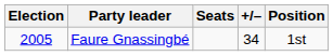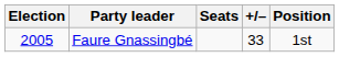Faure Gnassingbé | +/–: 34 -> 33
